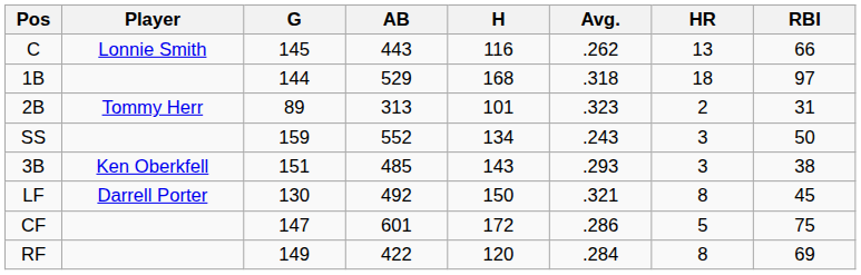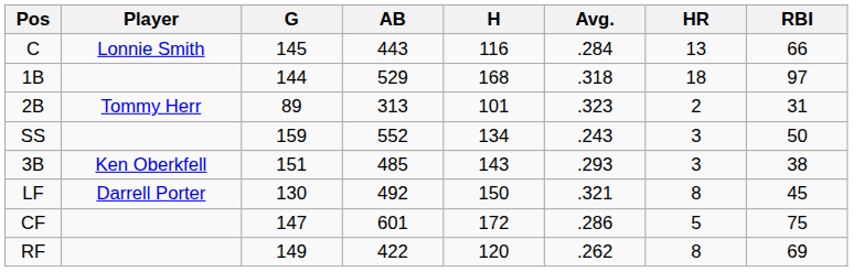C | Avg.: .262 -> .284
RF | Avg.: .284 -> .262
